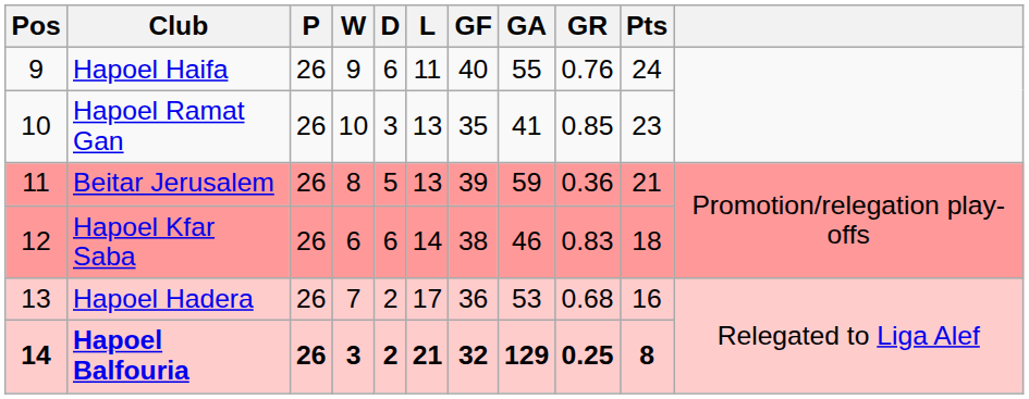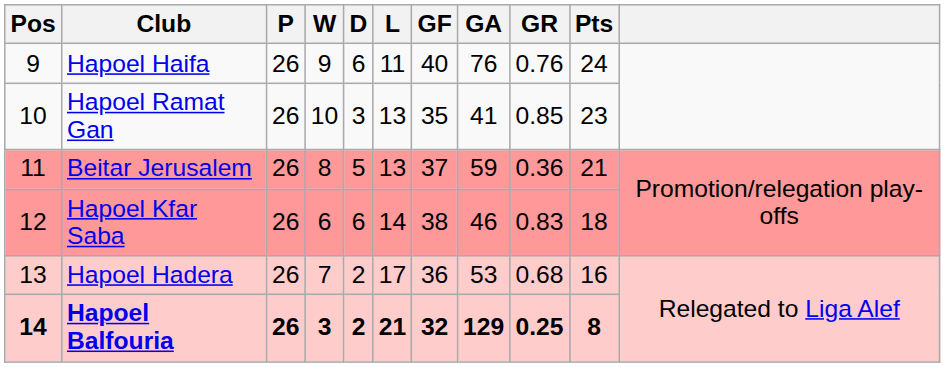Hapoel Haifa | GA: 55 -> 76
Beitar Jerusalem | GF: 39 -> 37
